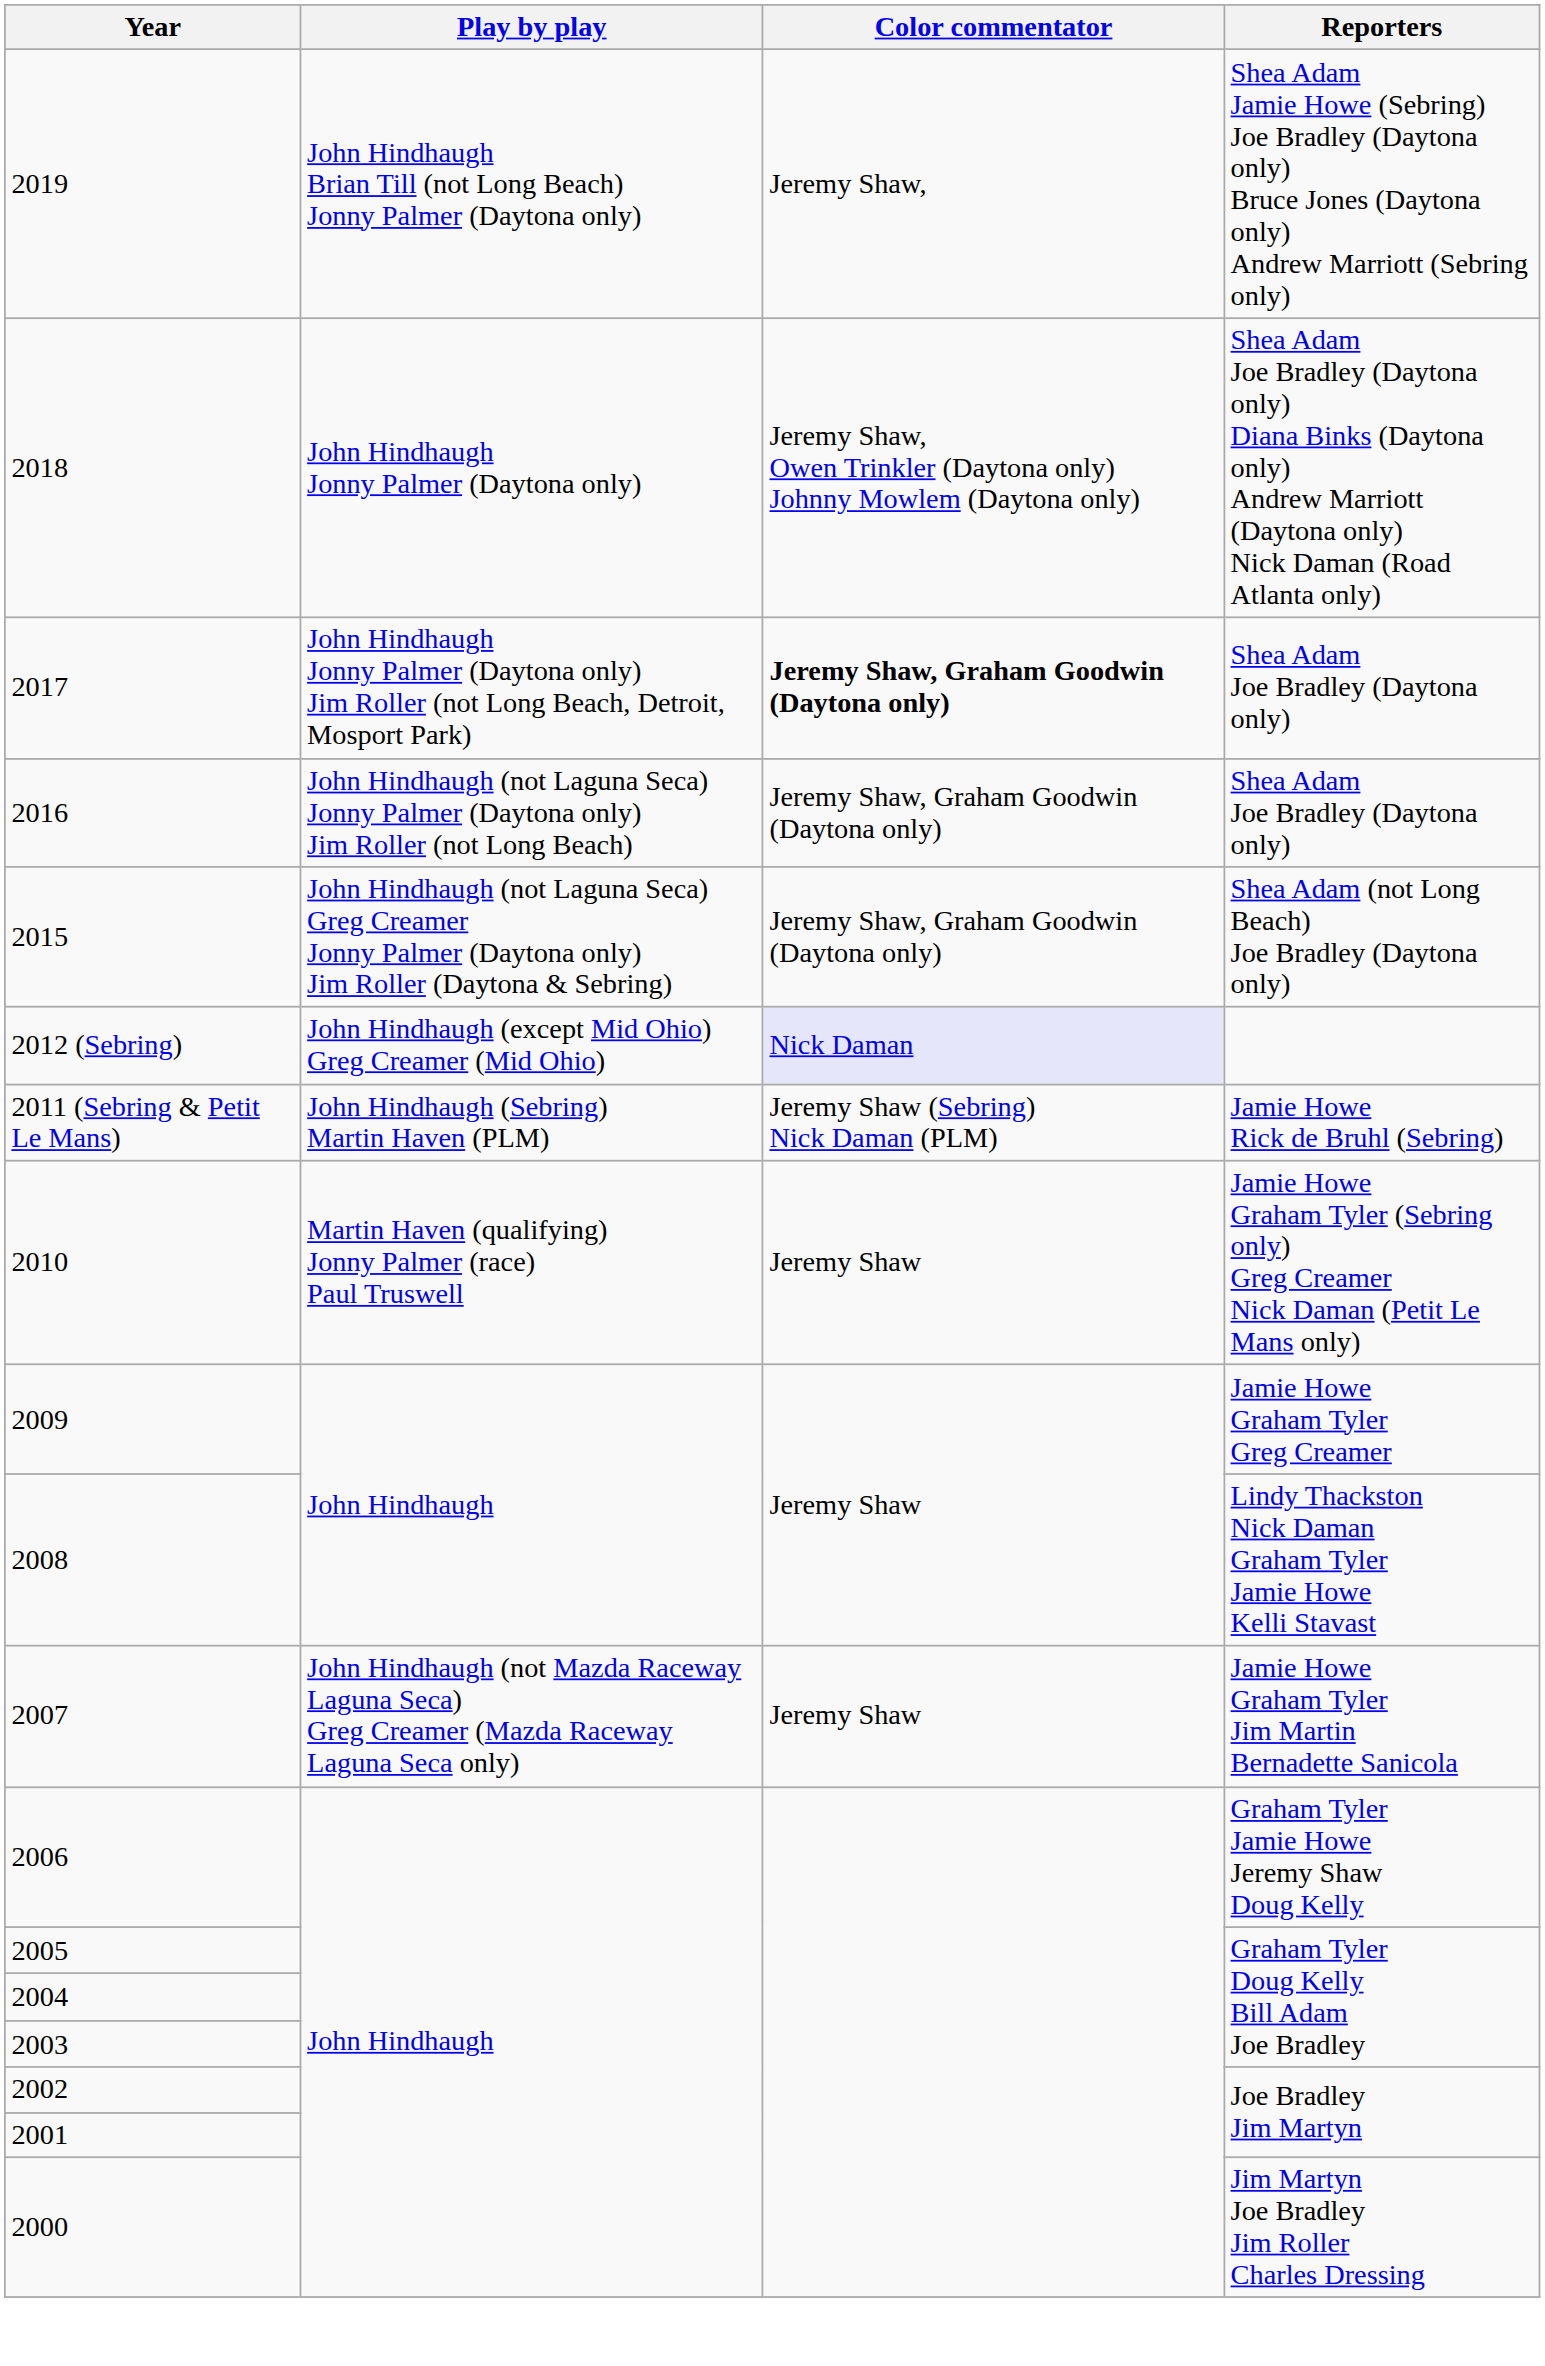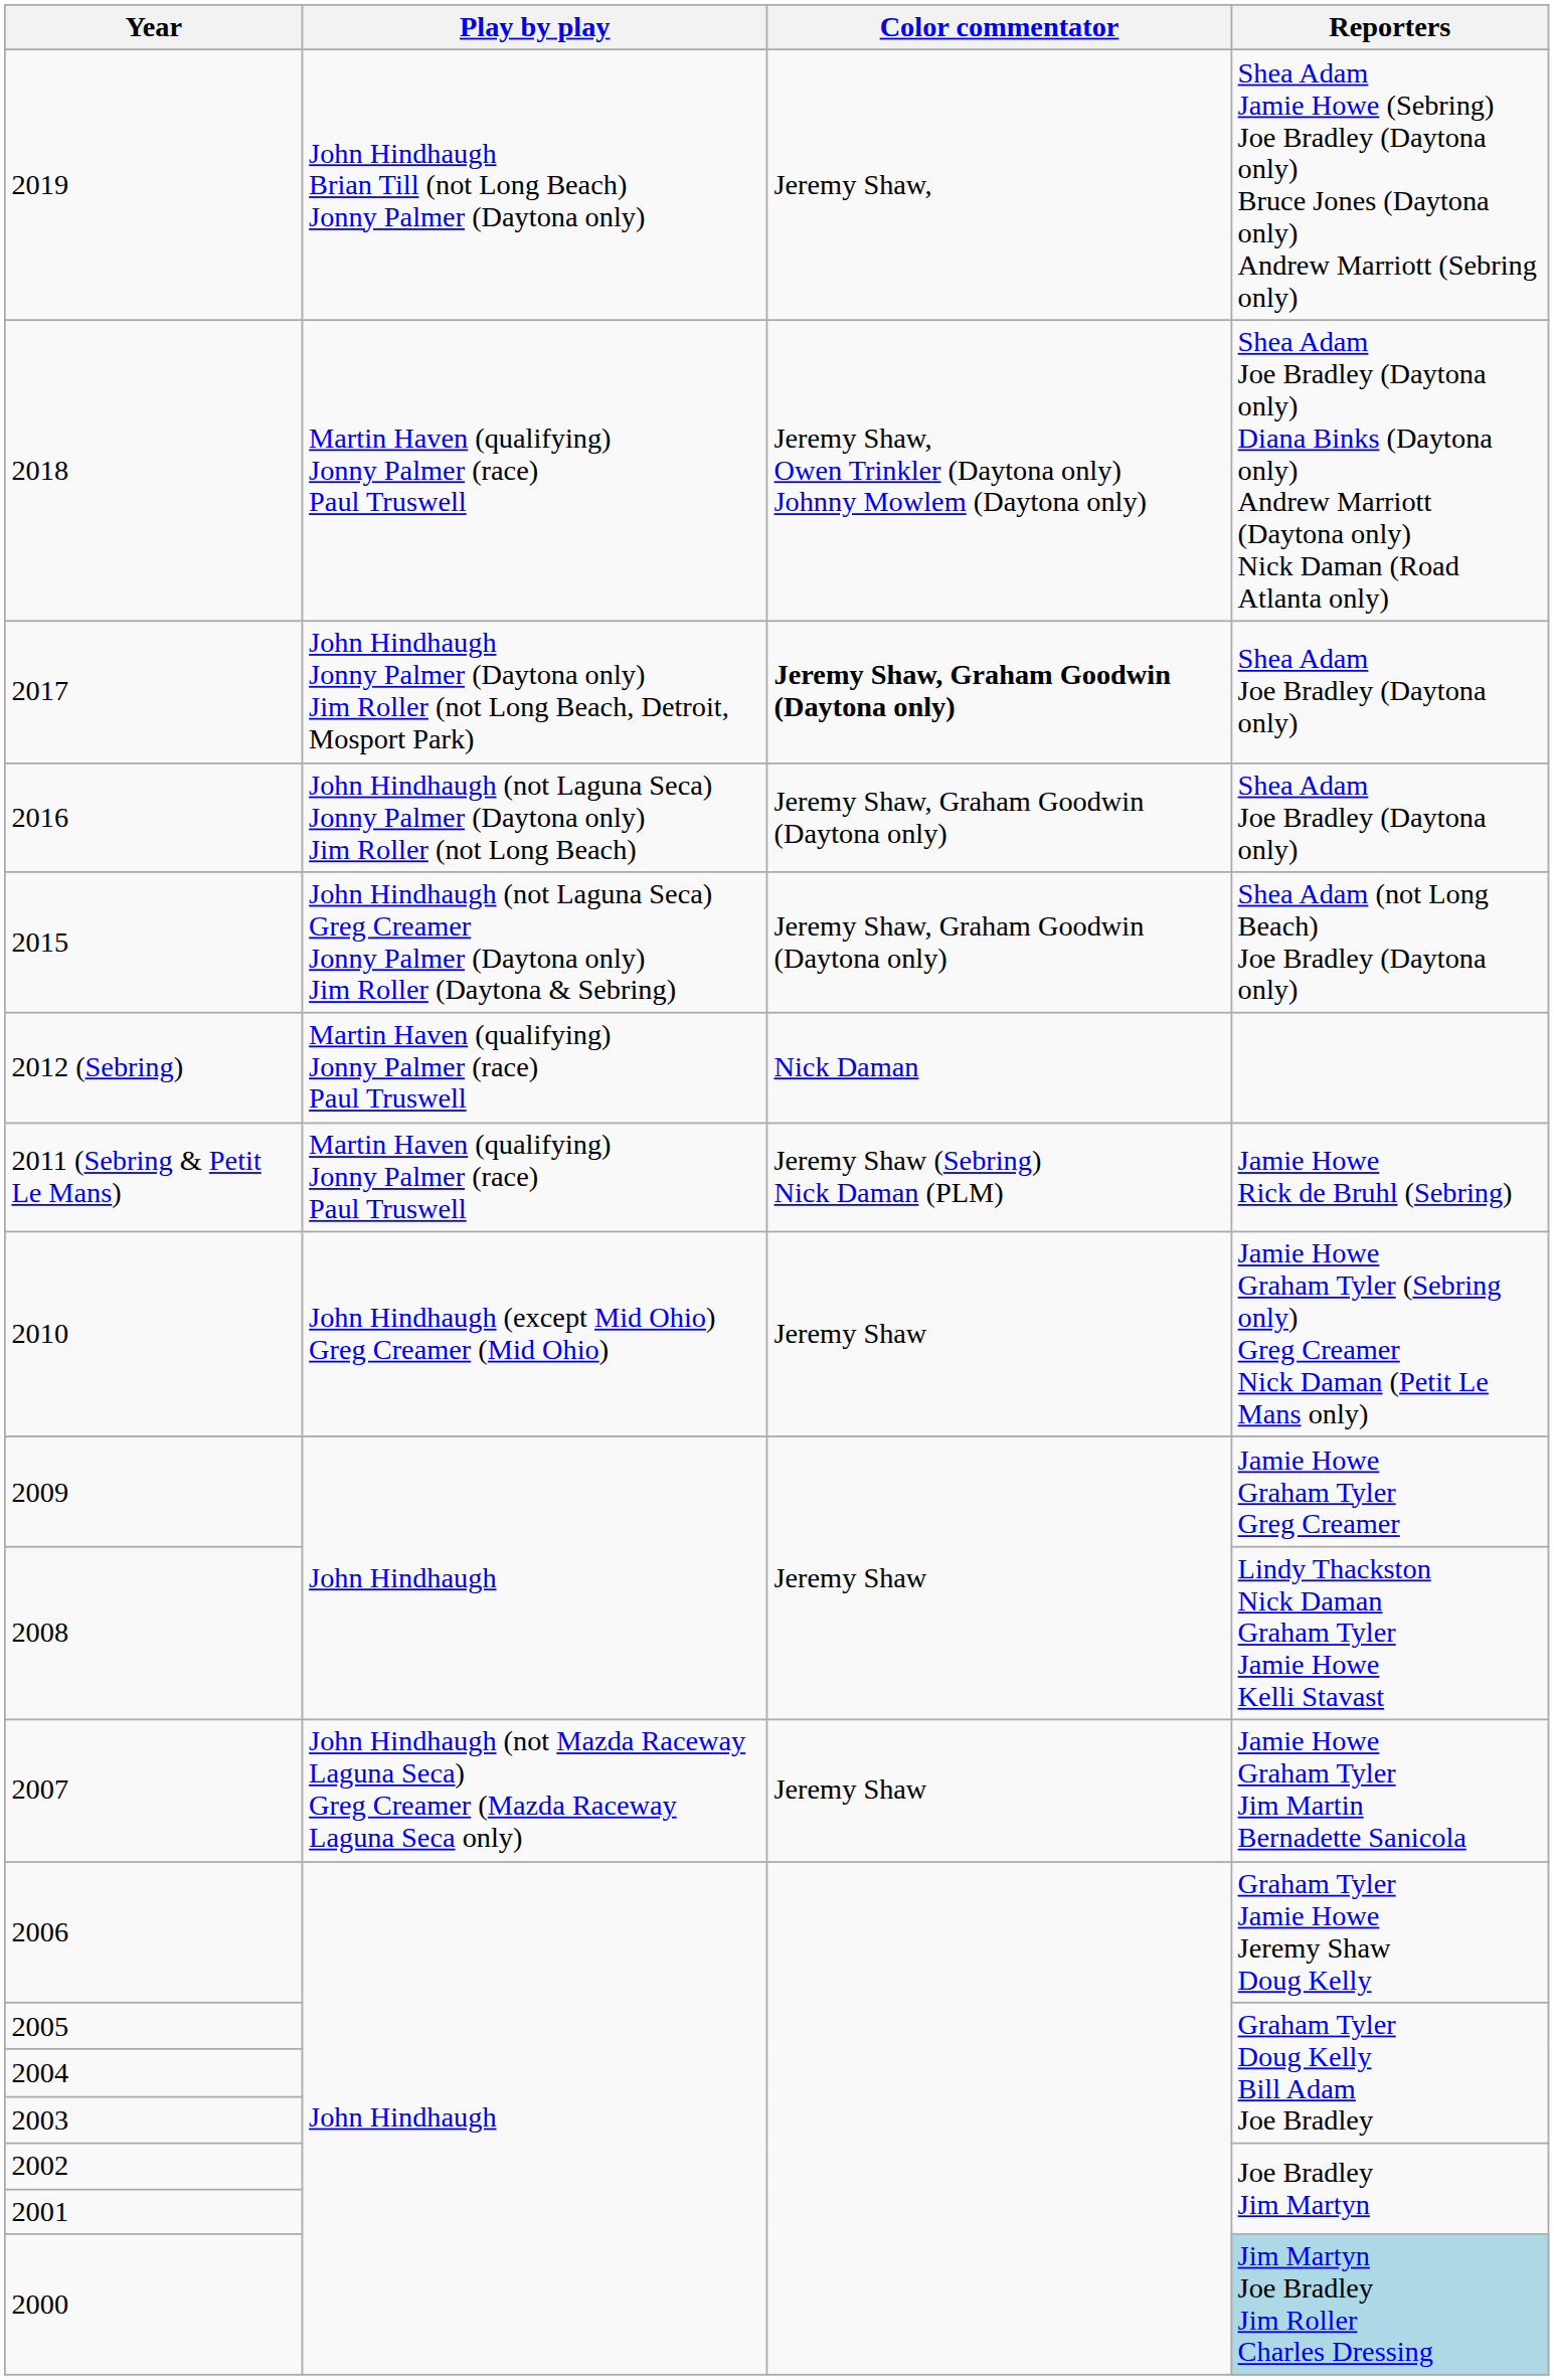2018 | Play by play: John Hindhaugh Jonny Palmer (Daytona only) -> Martin Haven (qualifying) Jonny Palmer (race) Paul Truswell
2012 (Sebring) | Play by play: John Hindhaugh (except Mid Ohio) Greg Creamer (Mid Ohio) -> Martin Haven (qualifying) Jonny Palmer (race) Paul Truswell
2012 (Sebring) | Color commentator: lavender background -> no background
2011 (Sebring & Petit Le Mans) | Play by play: John Hindhaugh (Sebring) Martin Haven (PLM) -> Martin Haven (qualifying) Jonny Palmer (race) Paul Truswell
2010 | Play by play: Martin Haven (qualifying) Jonny Palmer (race) Paul Truswell -> John Hindhaugh (except Mid Ohio) Greg Creamer (Mid Ohio)
2000 | Reporters: no background -> lightblue background
